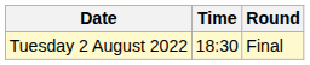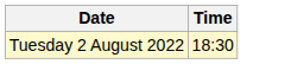- column: Round | Final
